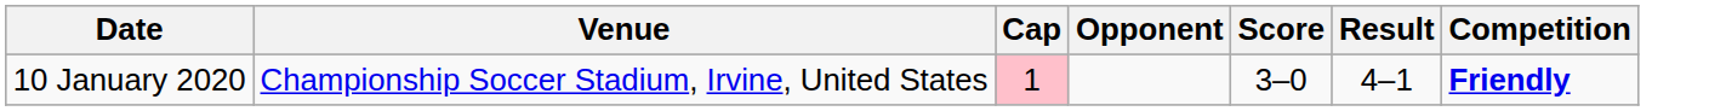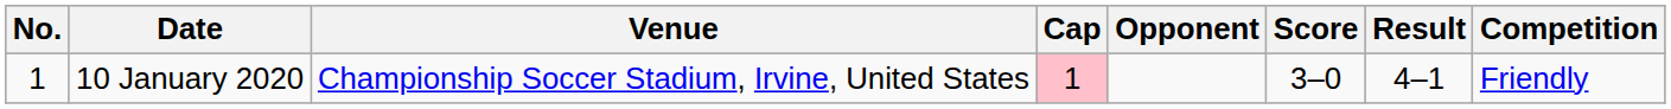+ column: No. | 1
10 January 2020 | Competition: bold -> normal
